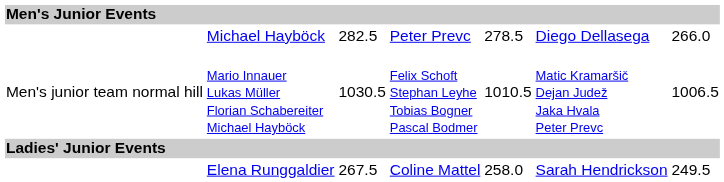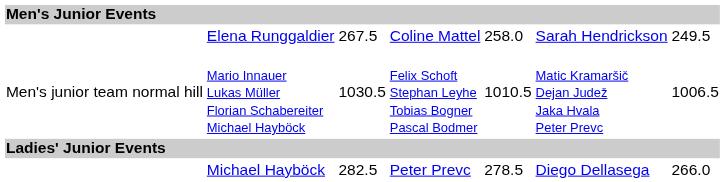rows swapped: Michael Hayböck <-> Elena Runggaldier
